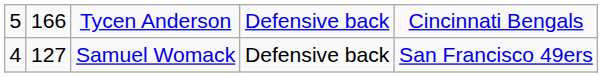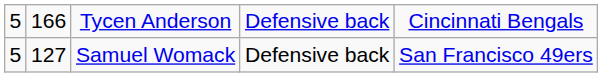Samuel Womack | column 1: 4 -> 5
